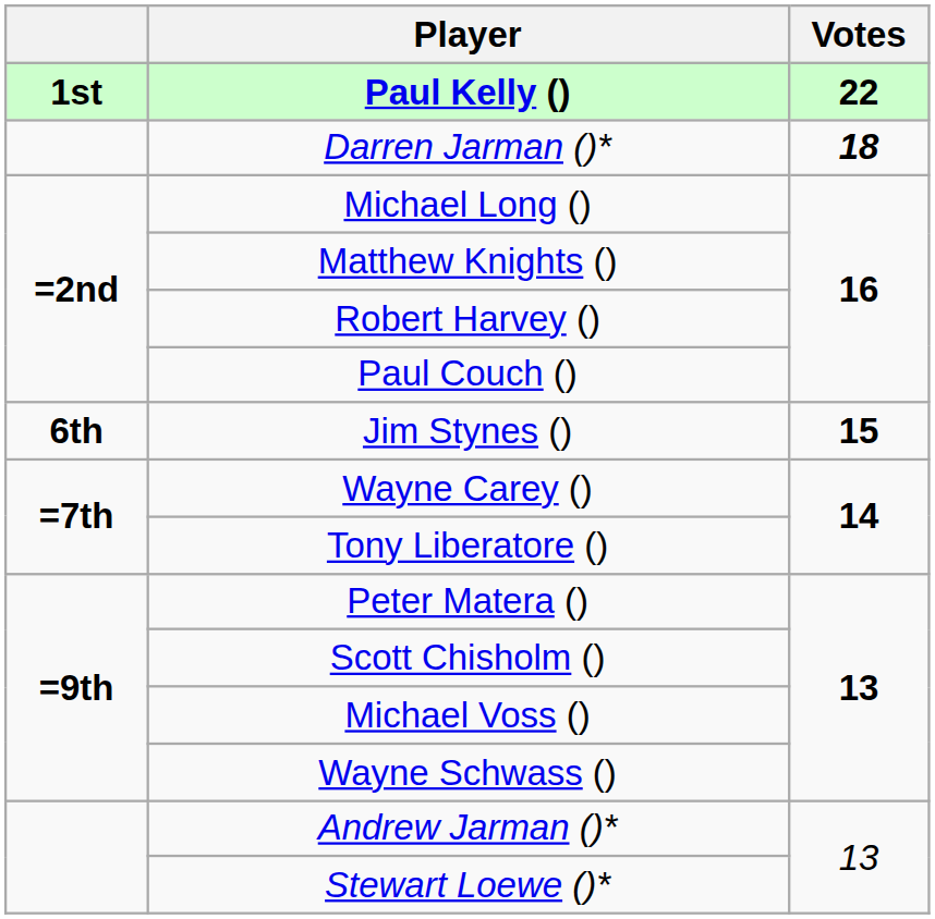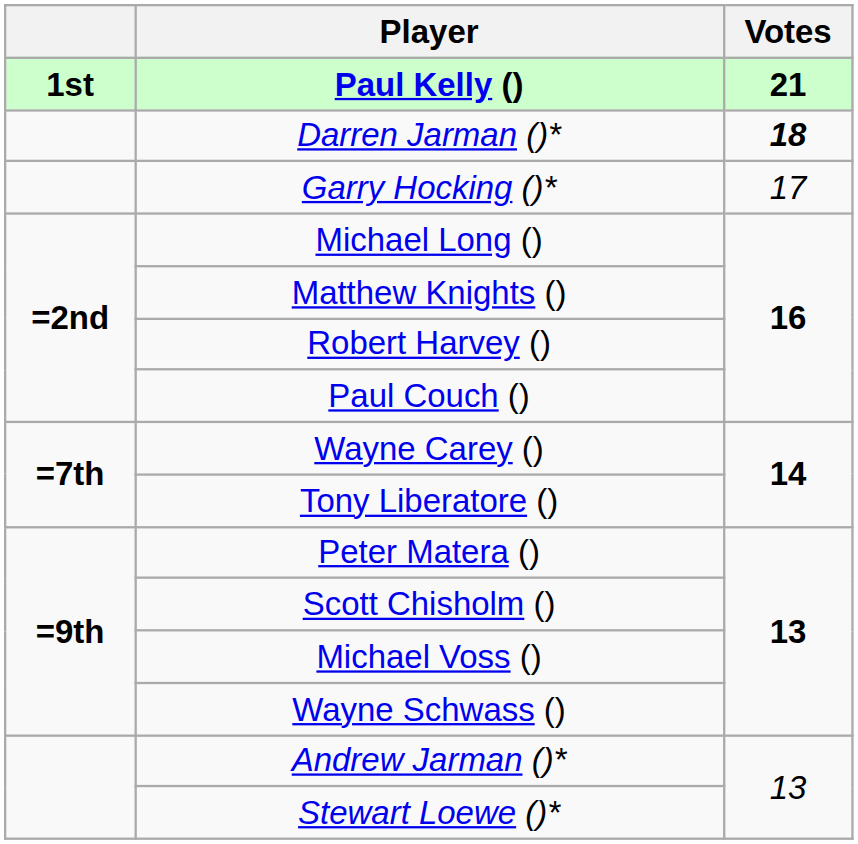Paul Kelly () | Votes: 22 -> 21
+ row: Garry Hocking ()* | 17
- row: 6th | Jim Stynes () | 15
